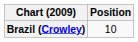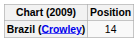Brazil (Crowley) | Position: 10 -> 14
